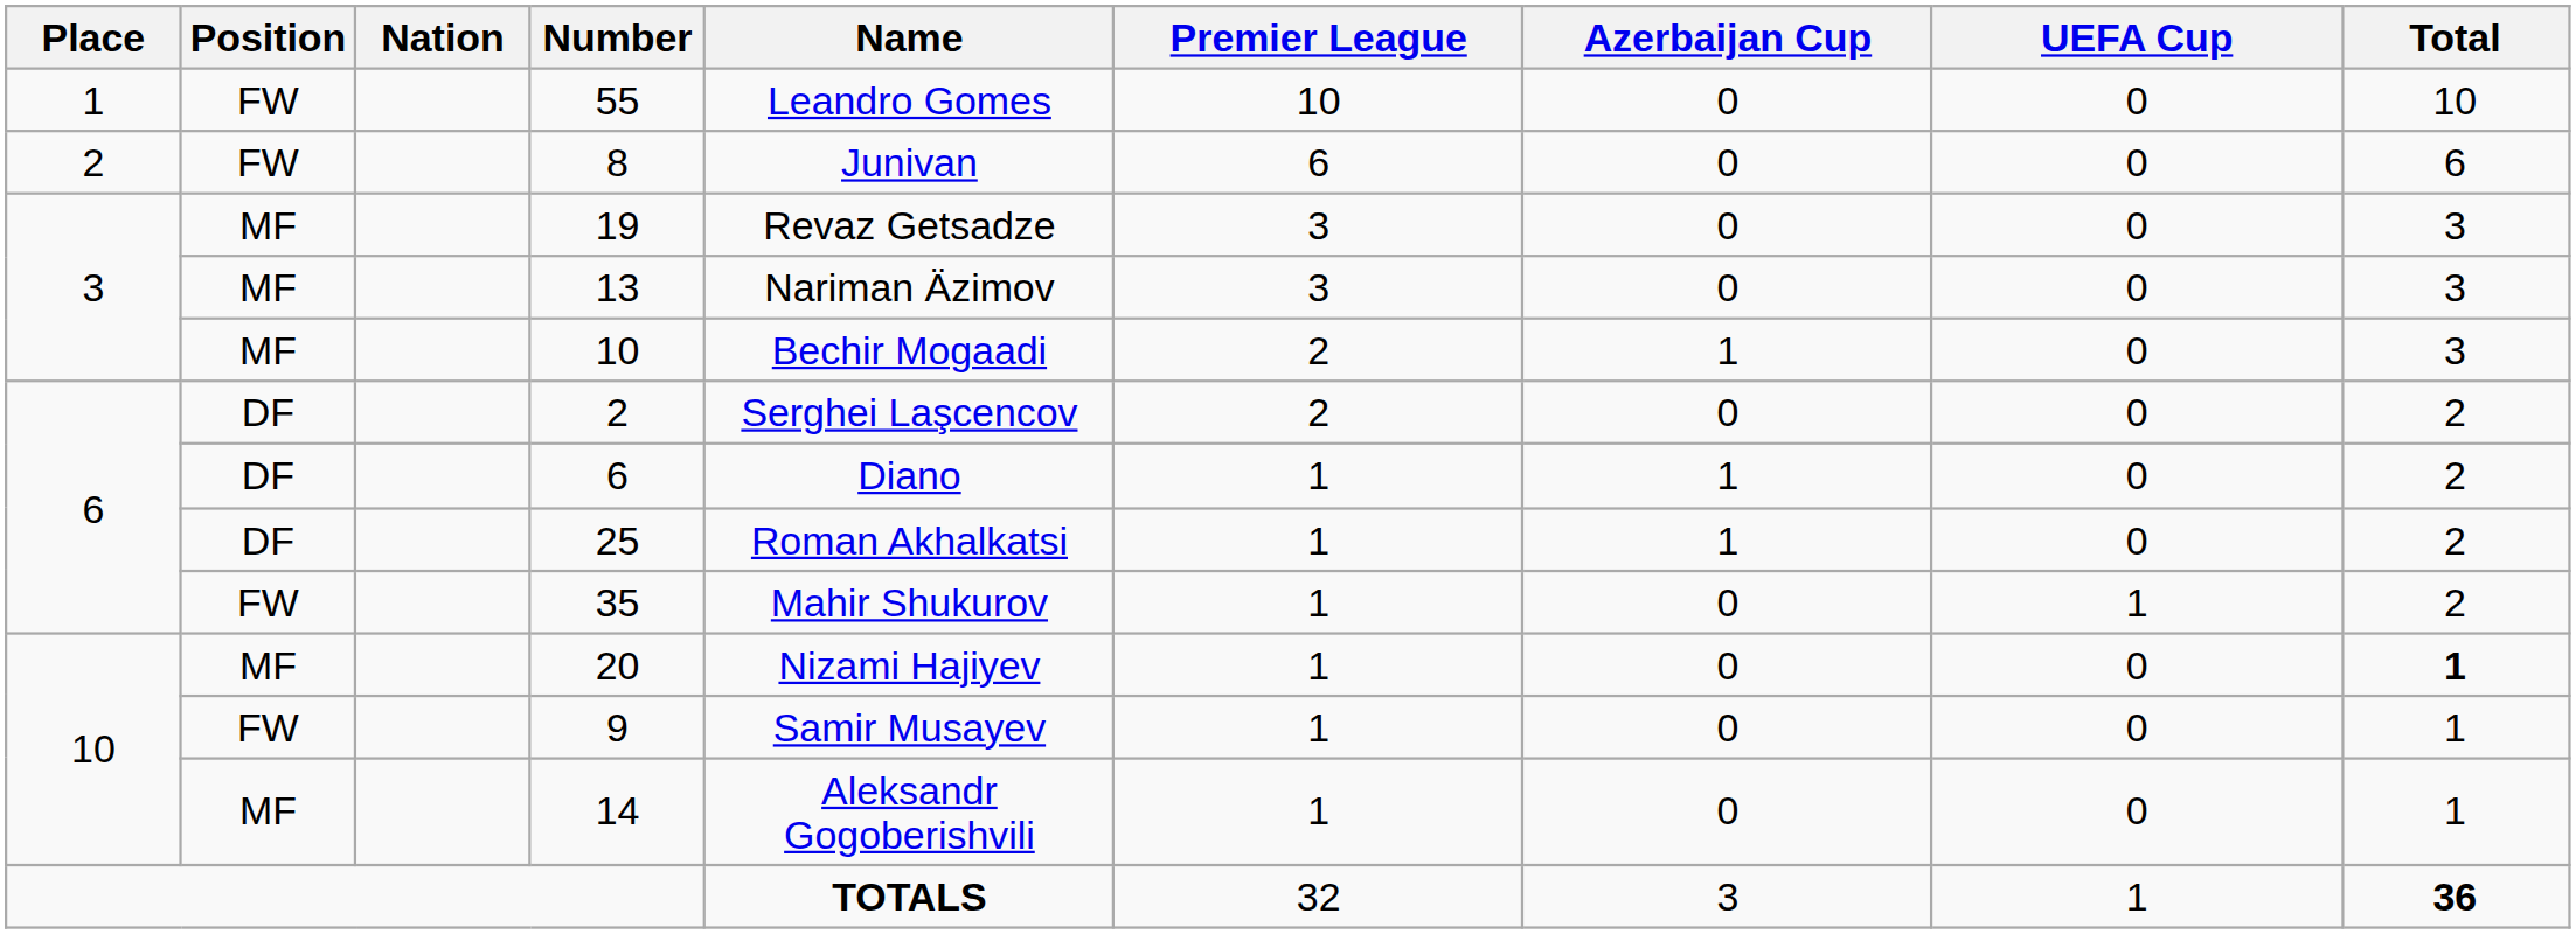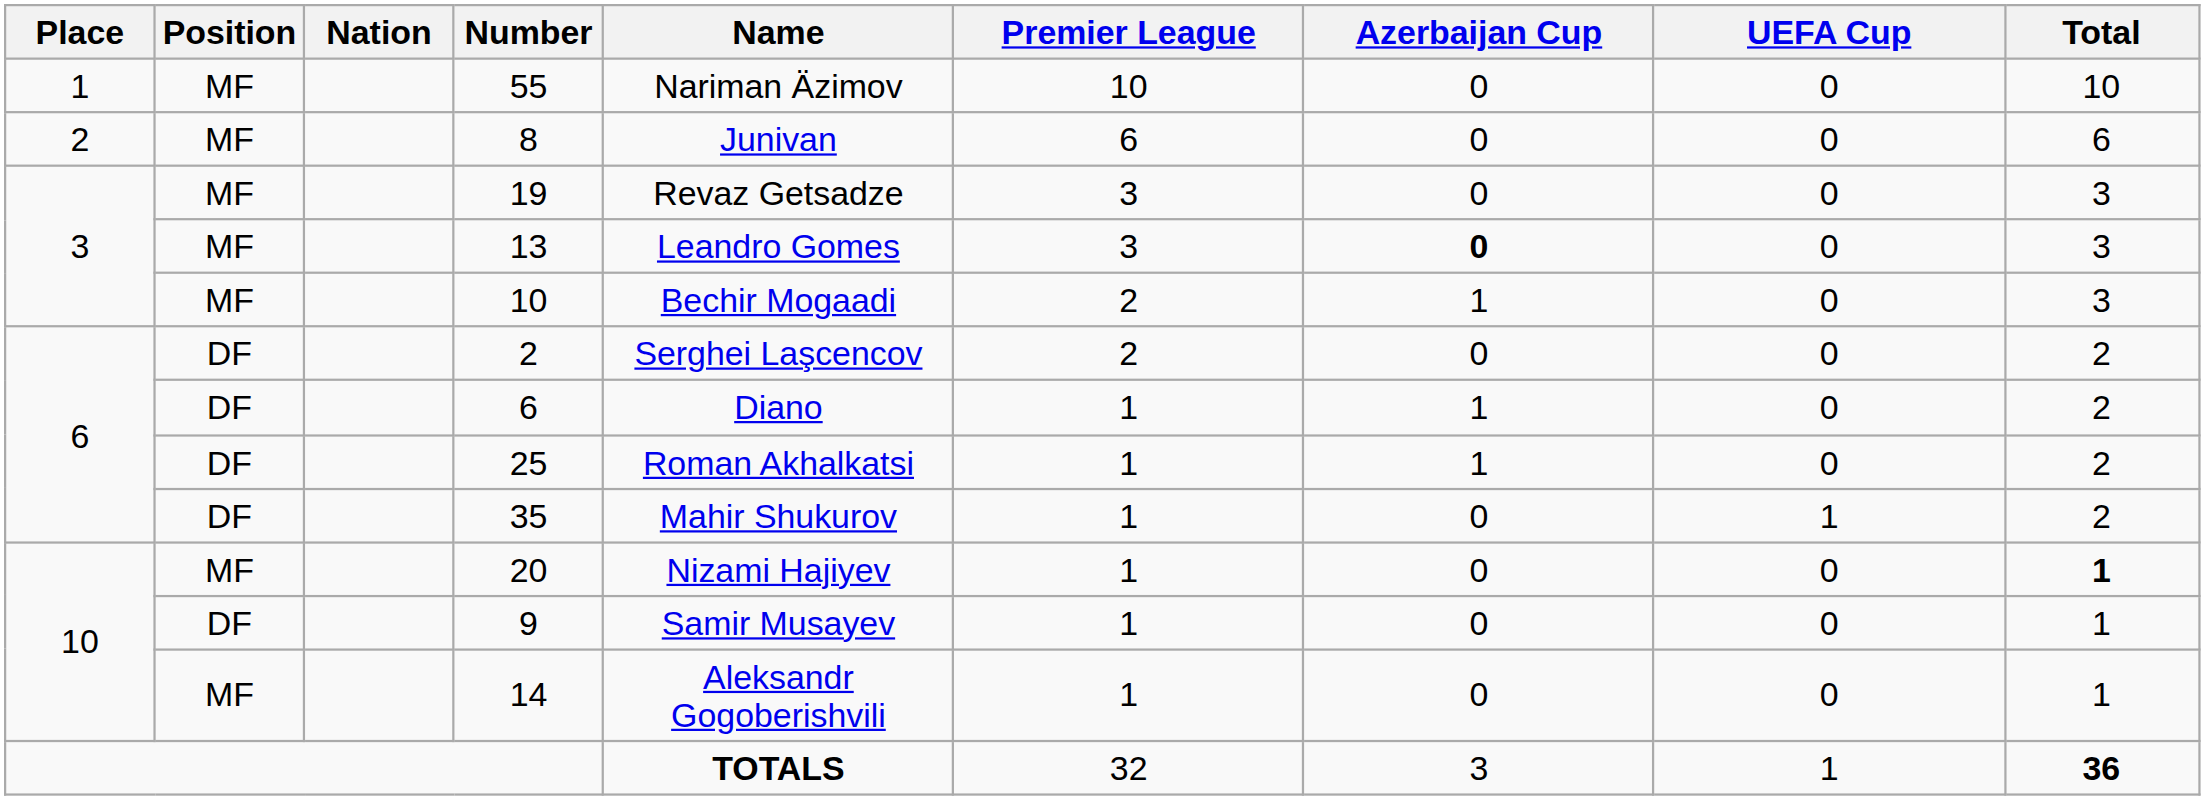55 | Position: FW -> MF
55 | Name: Leandro Gomes -> Nariman Äzimov
8 | Position: FW -> MF
13 | Name: Nariman Äzimov -> Leandro Gomes
13 | Azerbaijan Cup: normal -> bold
35 | Position: FW -> DF
9 | Position: FW -> DF
